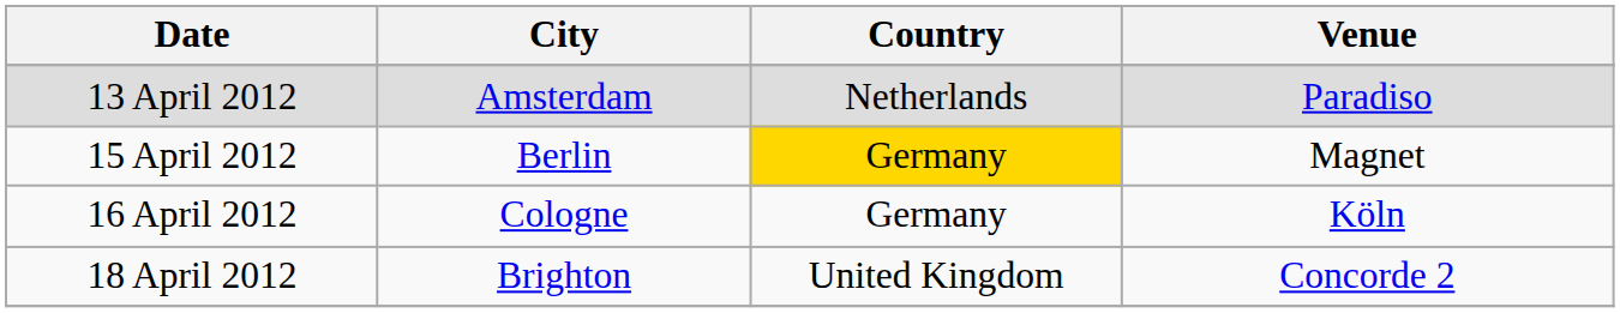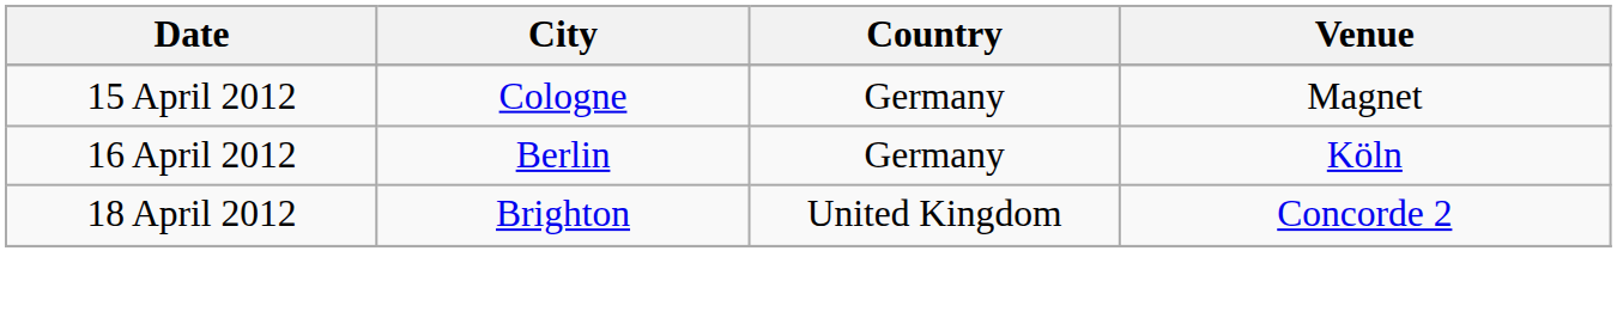- row: 13 April 2012 | Amsterdam | Netherlands | Paradiso
15 April 2012 | City: Berlin -> Cologne
15 April 2012 | Country: gold background -> no background
16 April 2012 | City: Cologne -> Berlin
